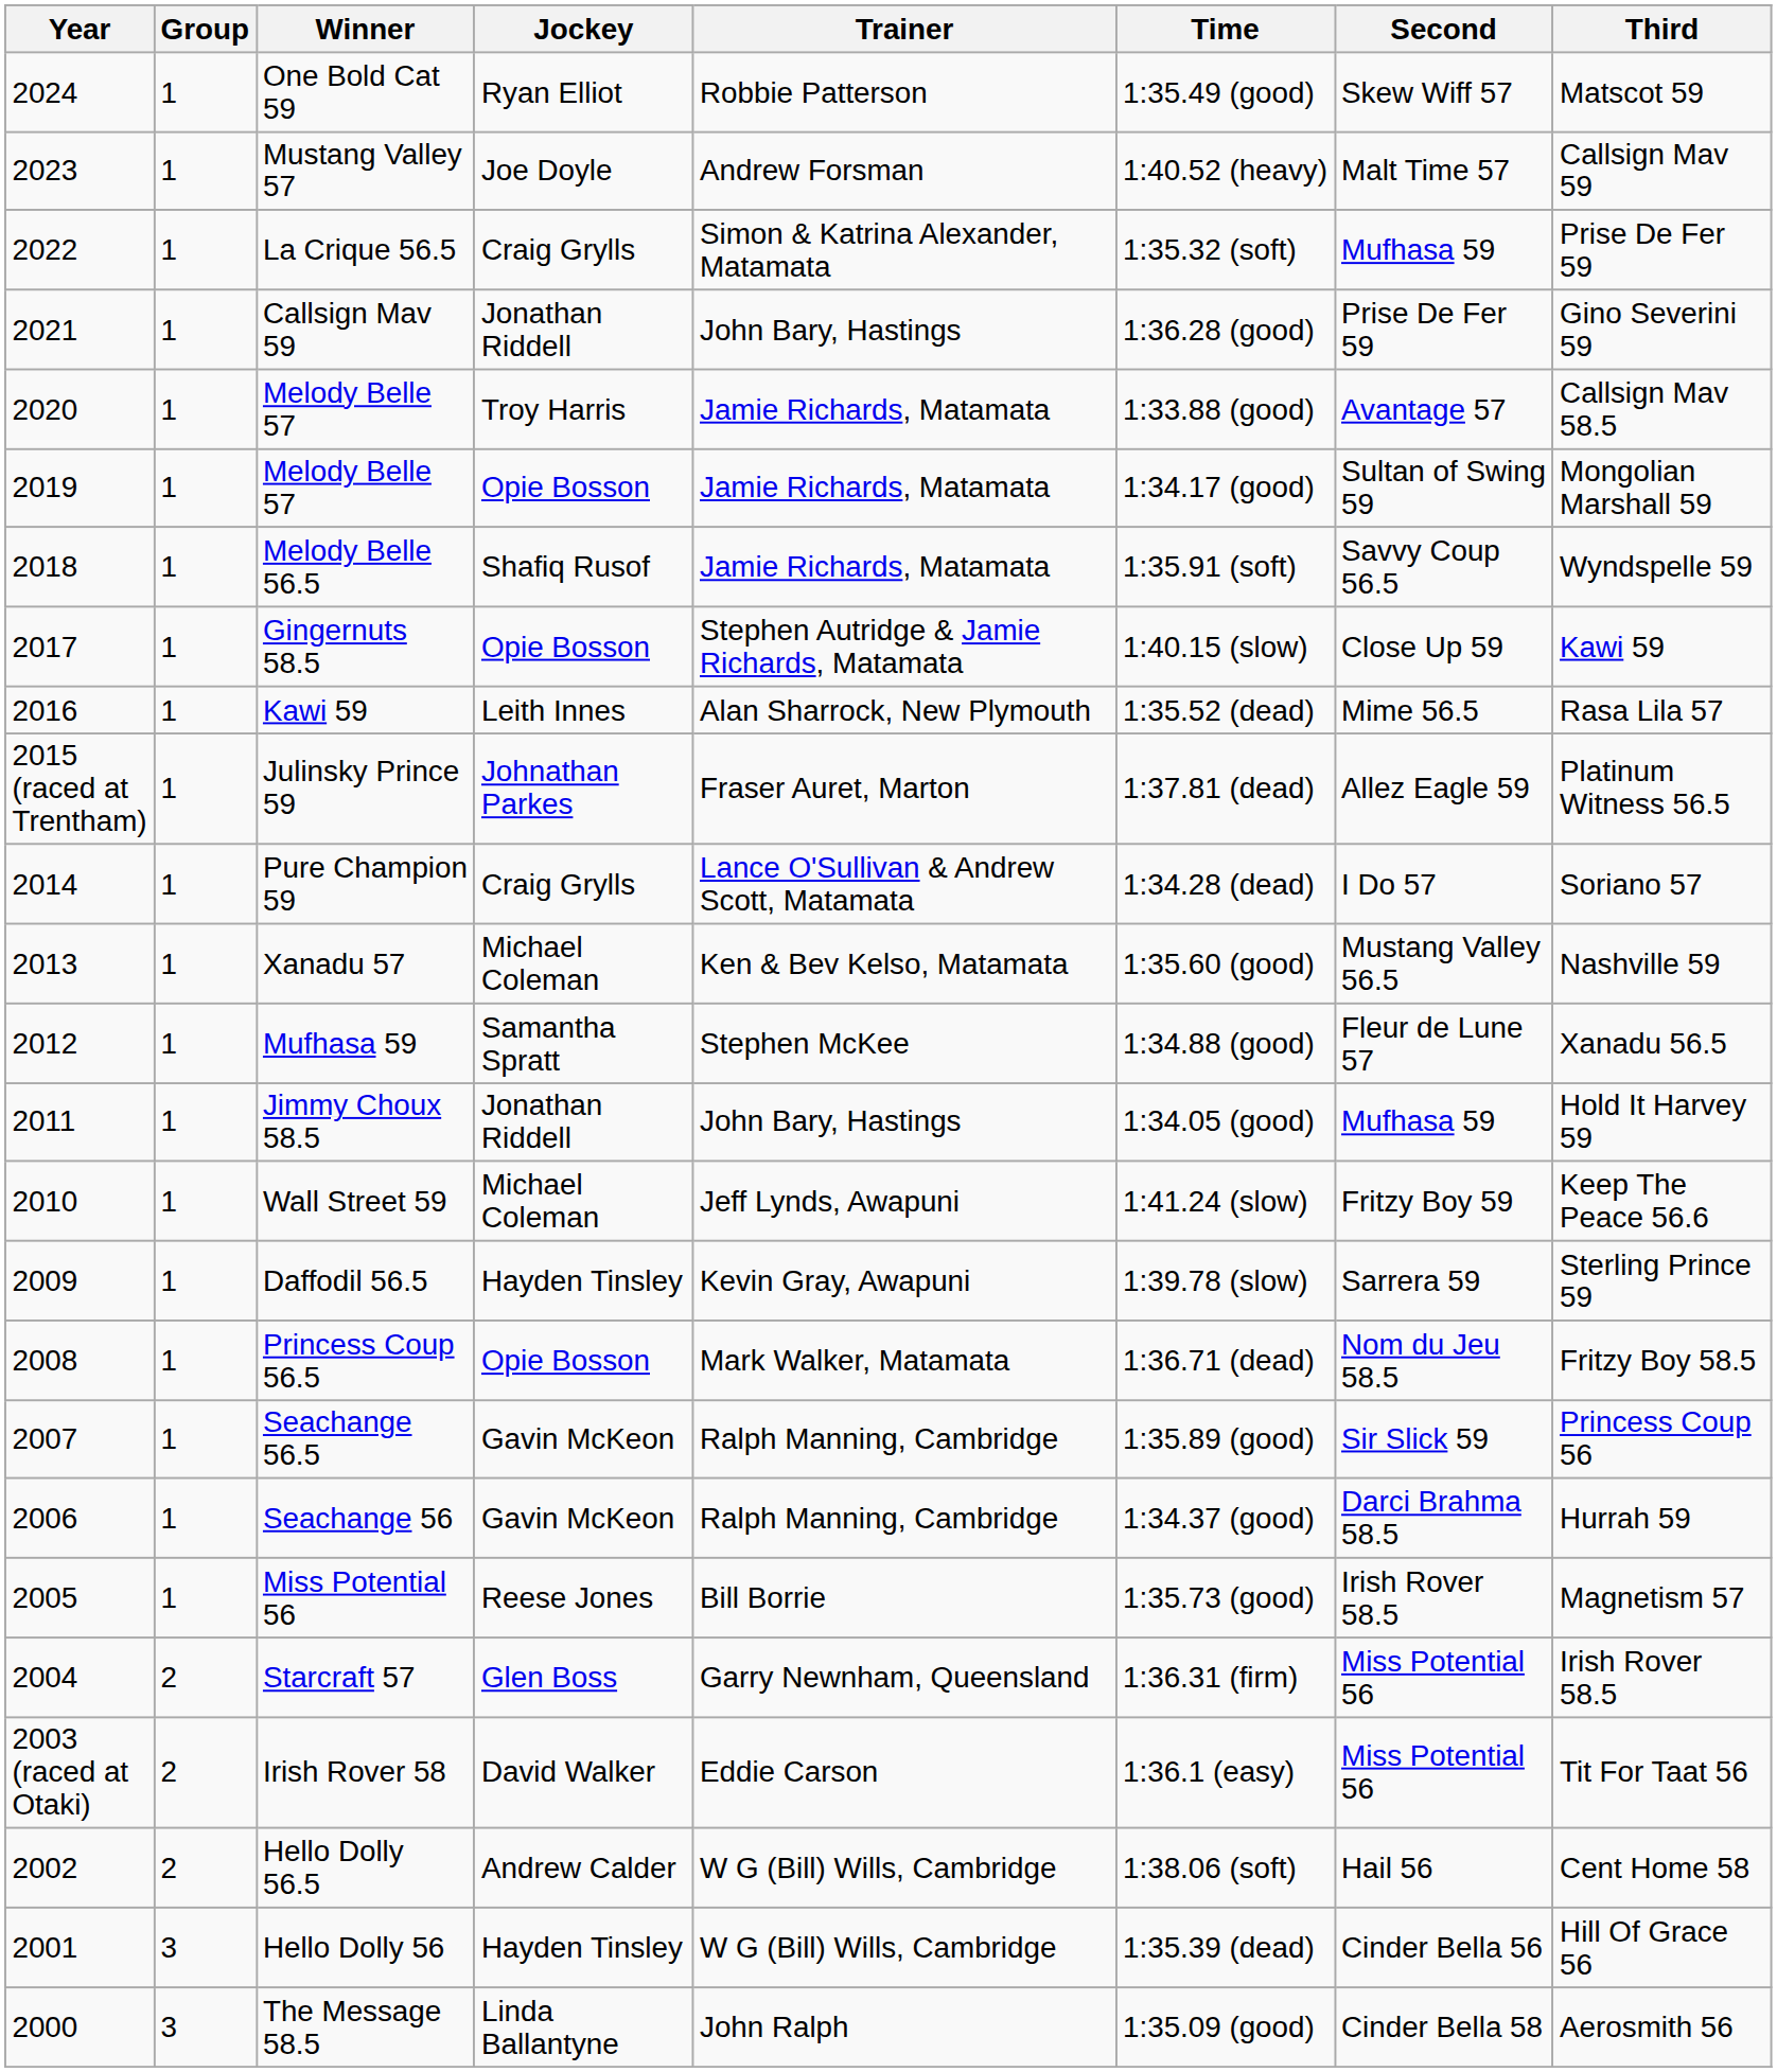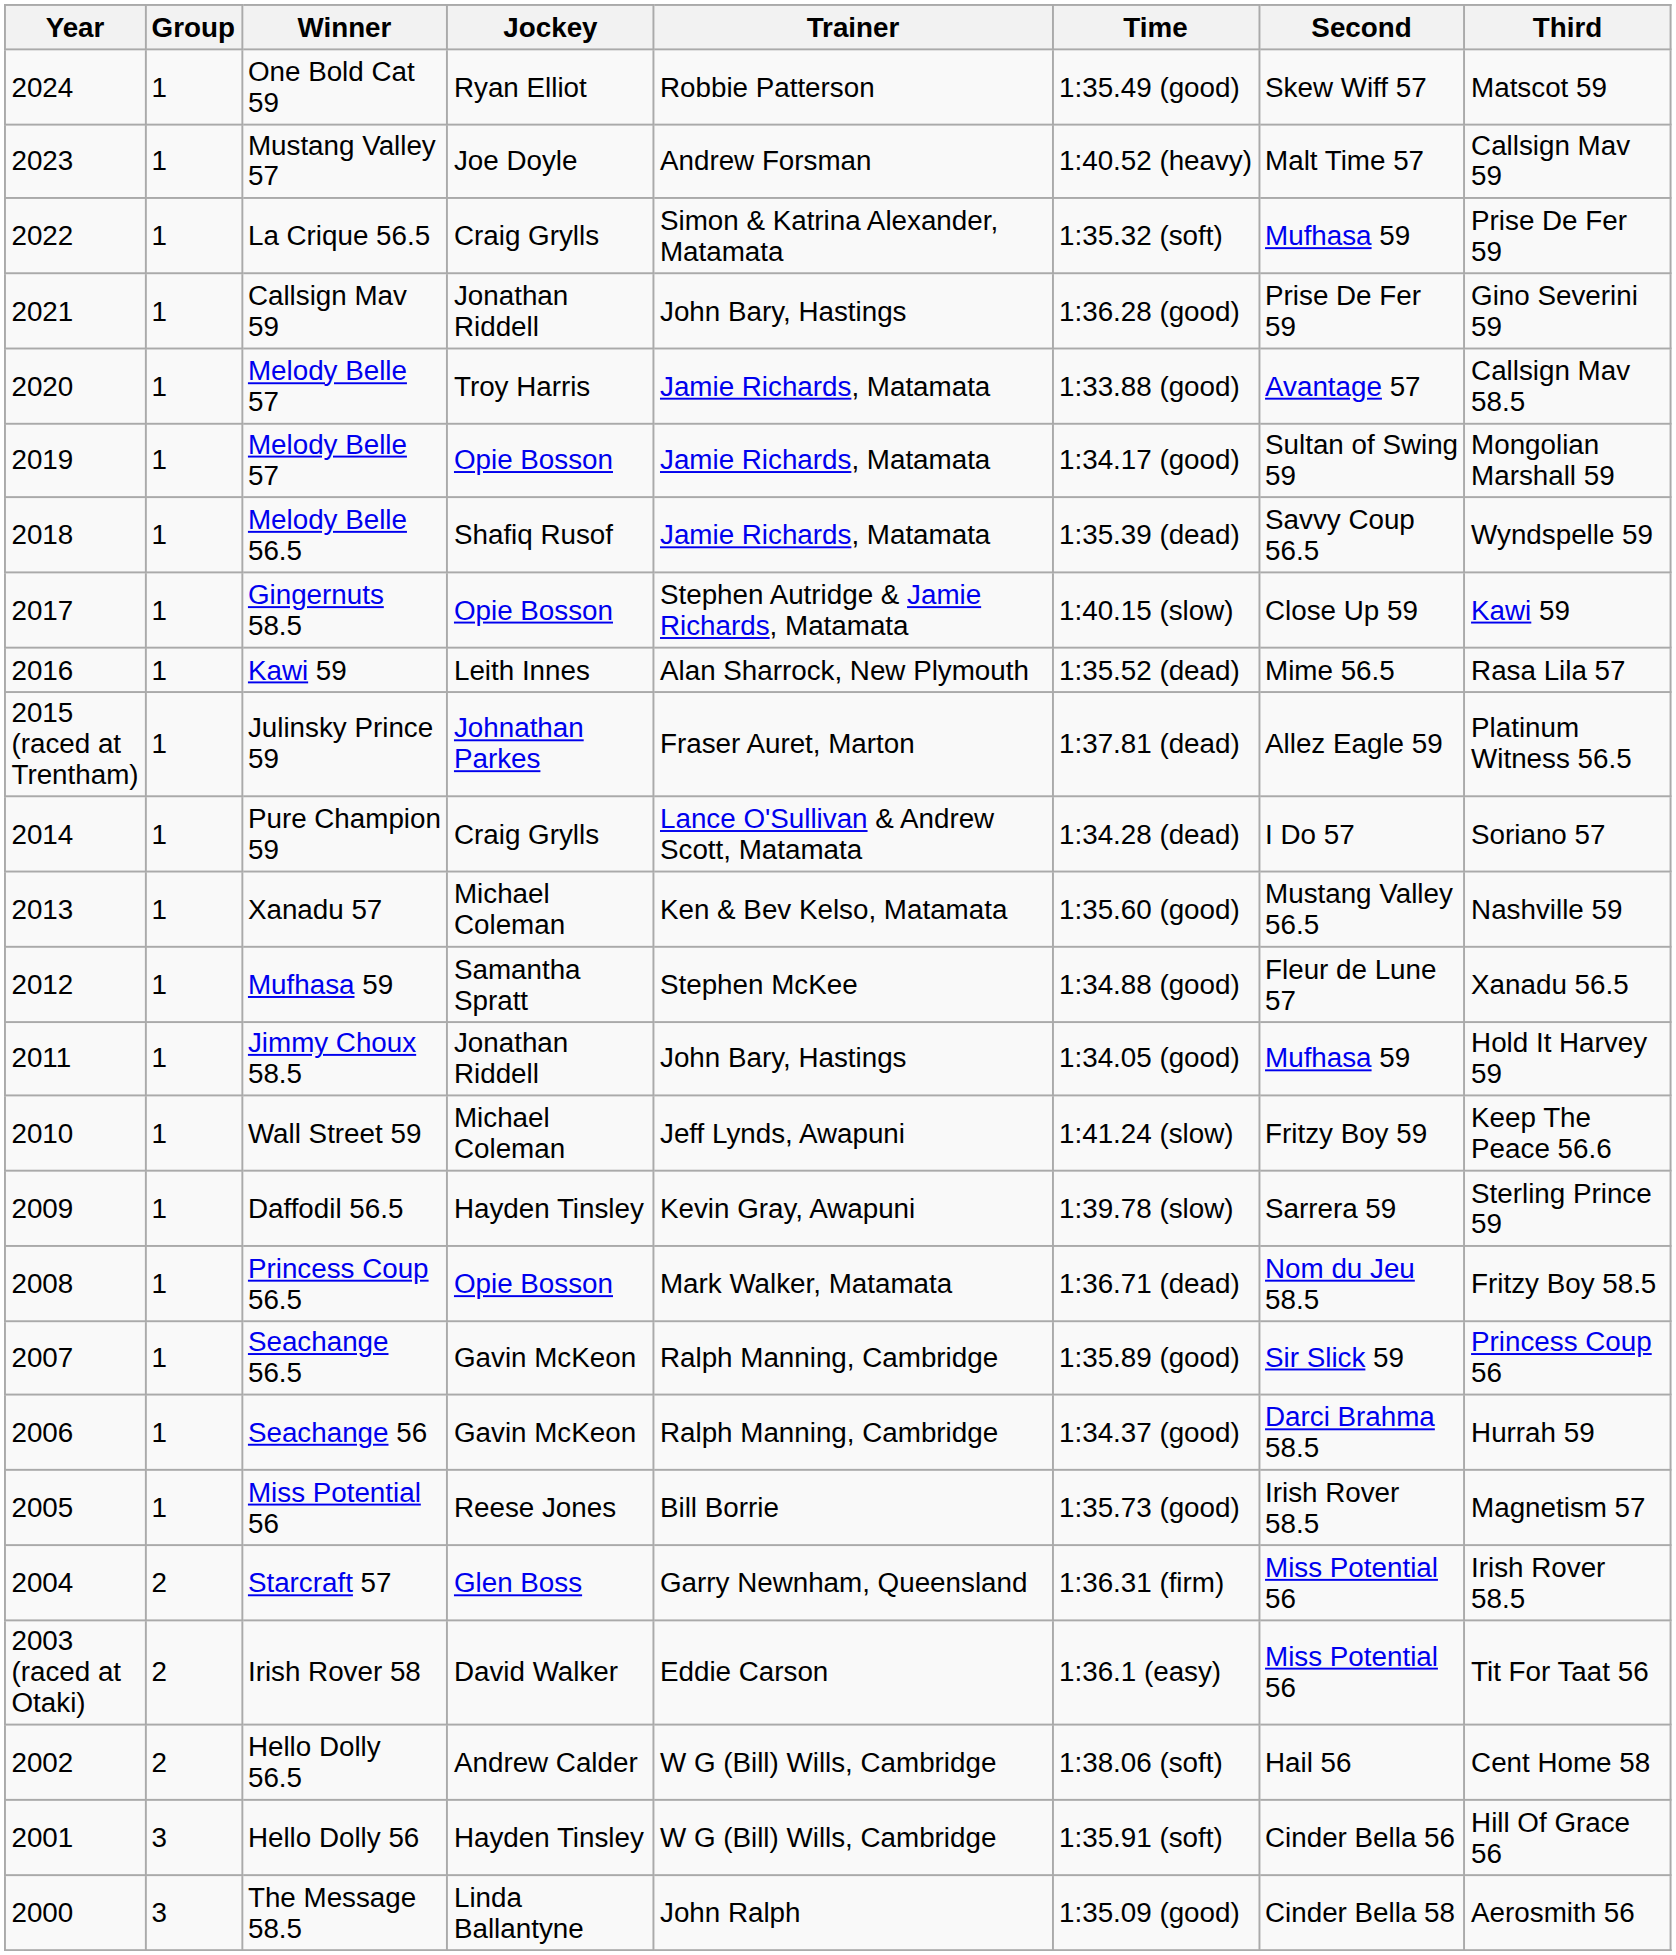Melody Belle 56.5 | Time: 1:35.91 (soft) -> 1:35.39 (dead)
Hello Dolly 56 | Time: 1:35.39 (dead) -> 1:35.91 (soft)
